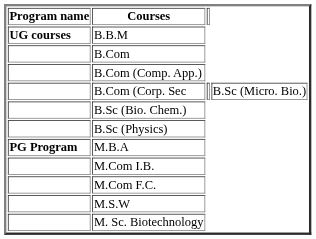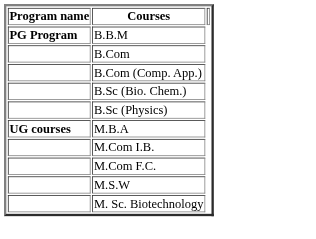B.B.M | Program name: UG courses -> PG Program
- row: B.Com (Corp. Sec | B.Sc (Micro. Bio.)
M.B.A | Program name: PG Program -> UG courses
